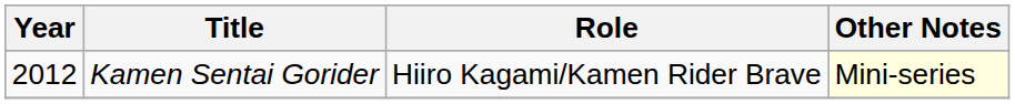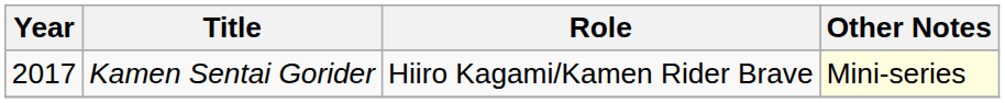Kamen Sentai Gorider | Year: 2012 -> 2017
